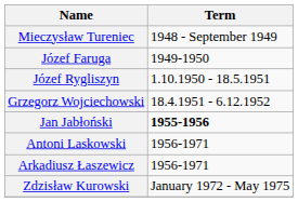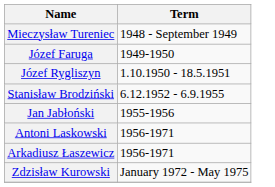- row: Grzegorz Wojciechowski | 18.4.1951 - 6.12.1952
+ row: Stanisław Brodziński | 6.12.1952 - 6.9.1955
Jan Jabłoński | Term: bold -> normal
